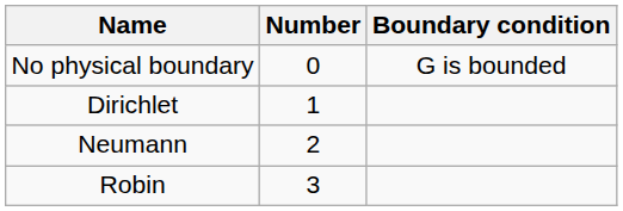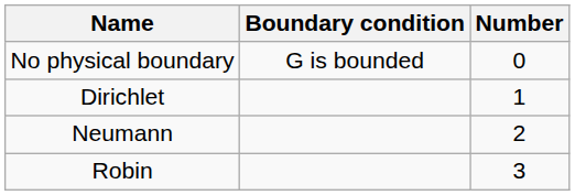columns swapped: Boundary condition <-> Number
